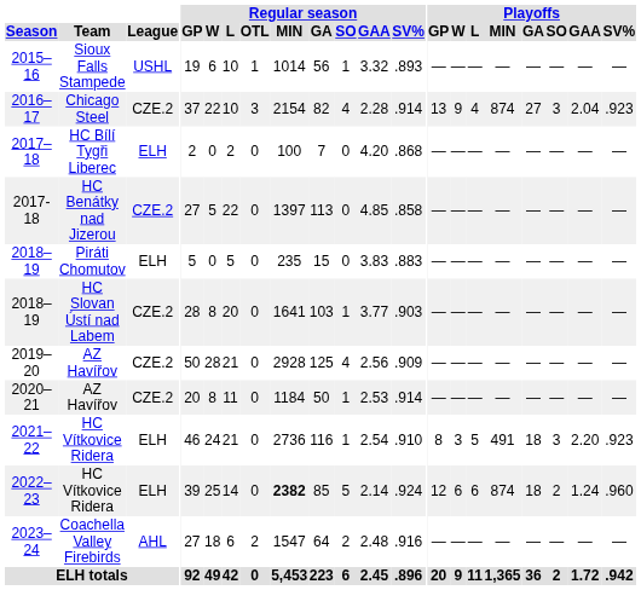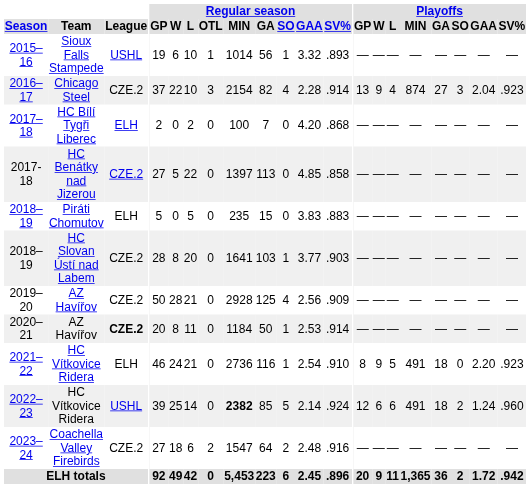2020–21 | League: normal -> bold
2021–22 | Playoffs / W: 3 -> 9
2021–22 | Playoffs / SO: 3 -> 0
2022–23 | League: ELH -> USHL
2022–23 | Playoffs / MIN: 874 -> 491
2023–24 | League: AHL -> CZE.2
